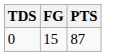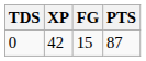+ column: XP | 42
